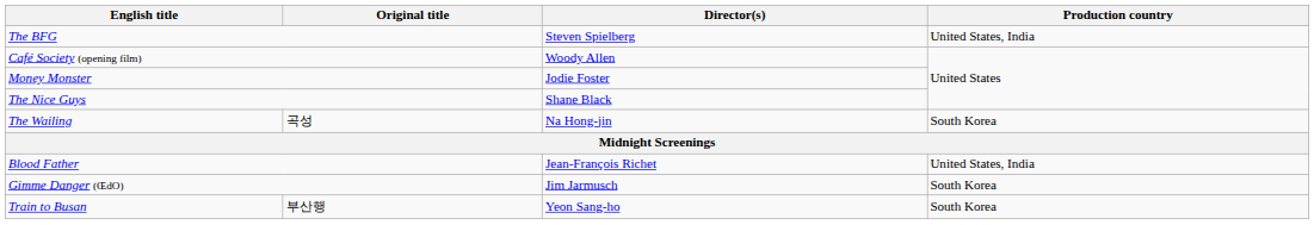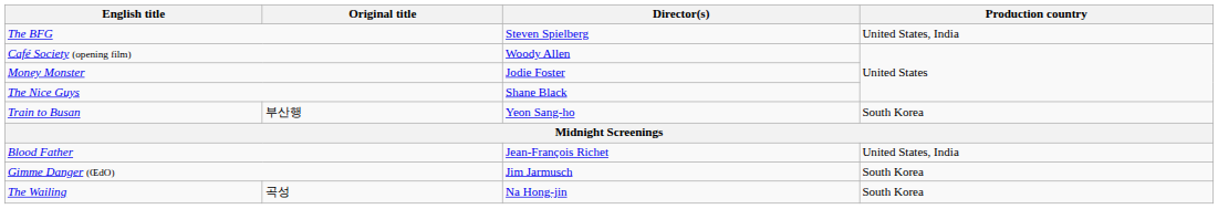rows swapped: The Wailing <-> Train to Busan
